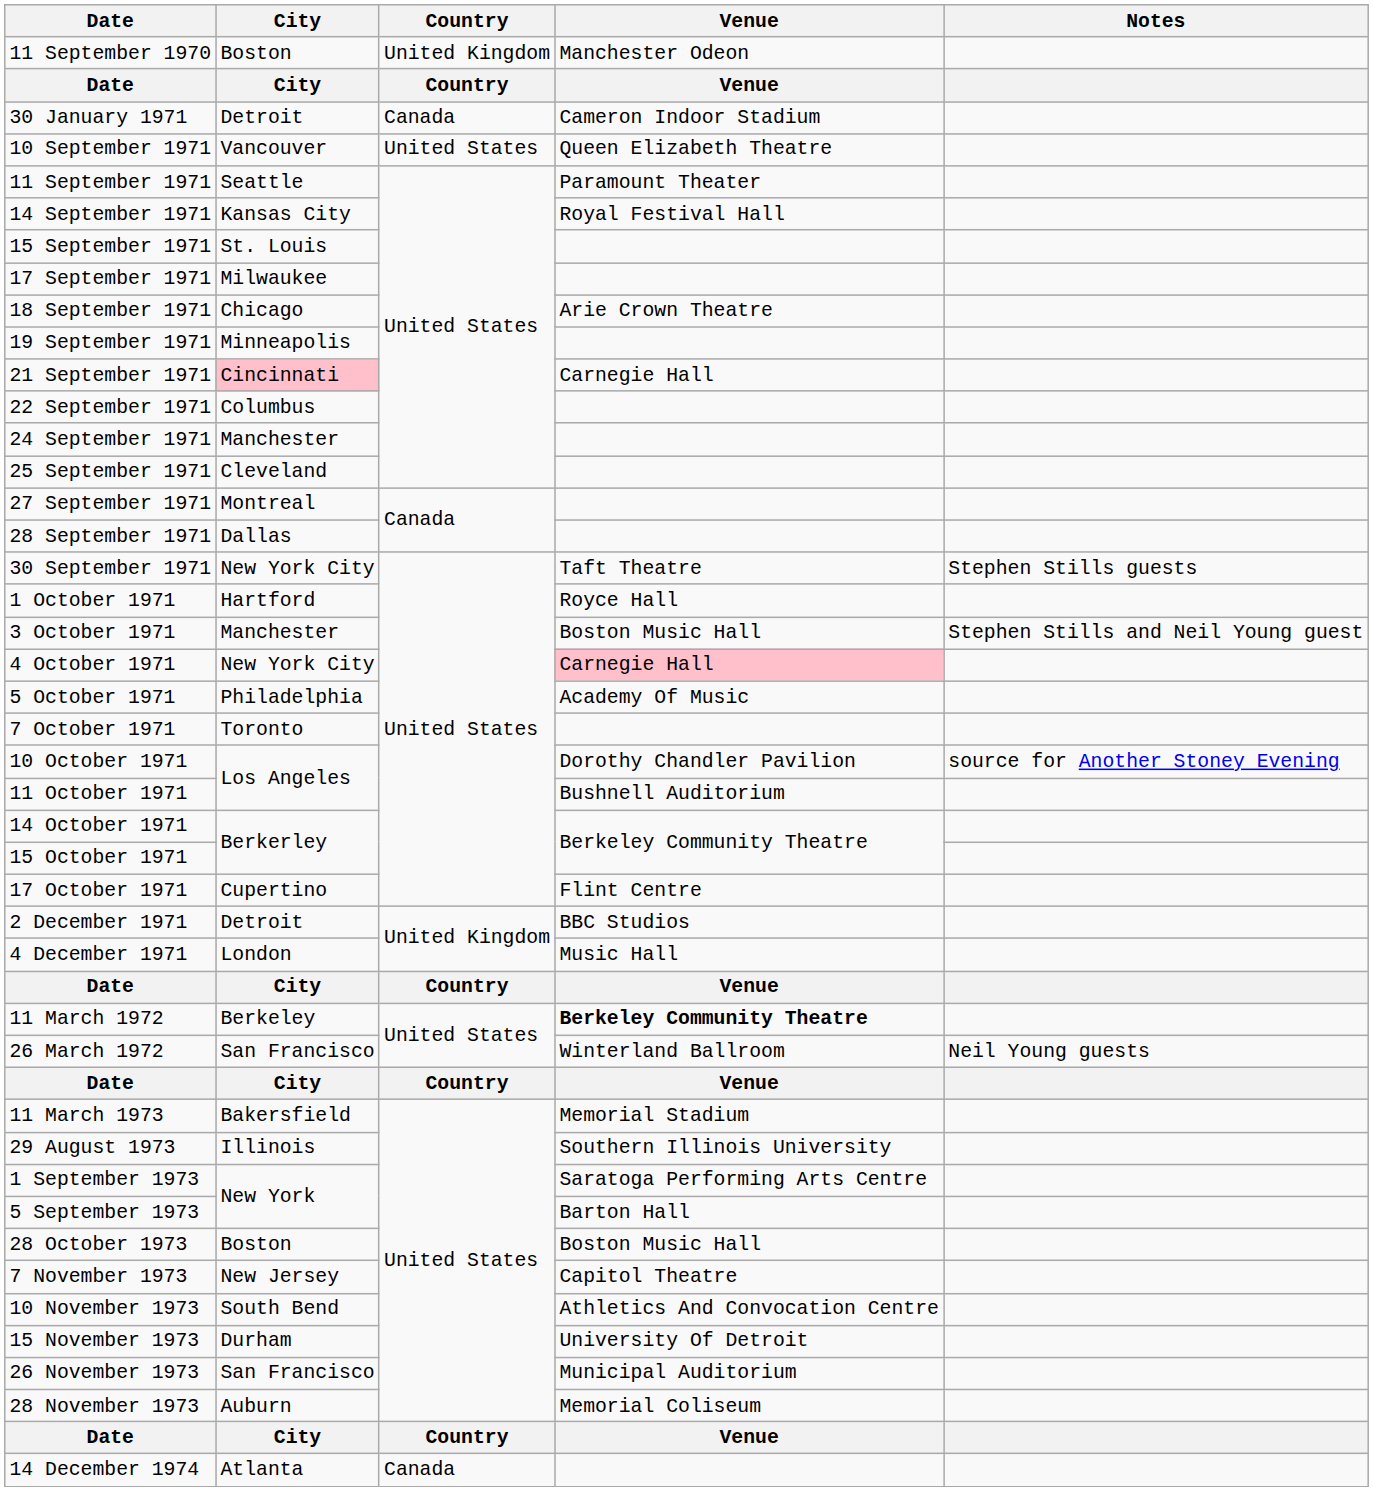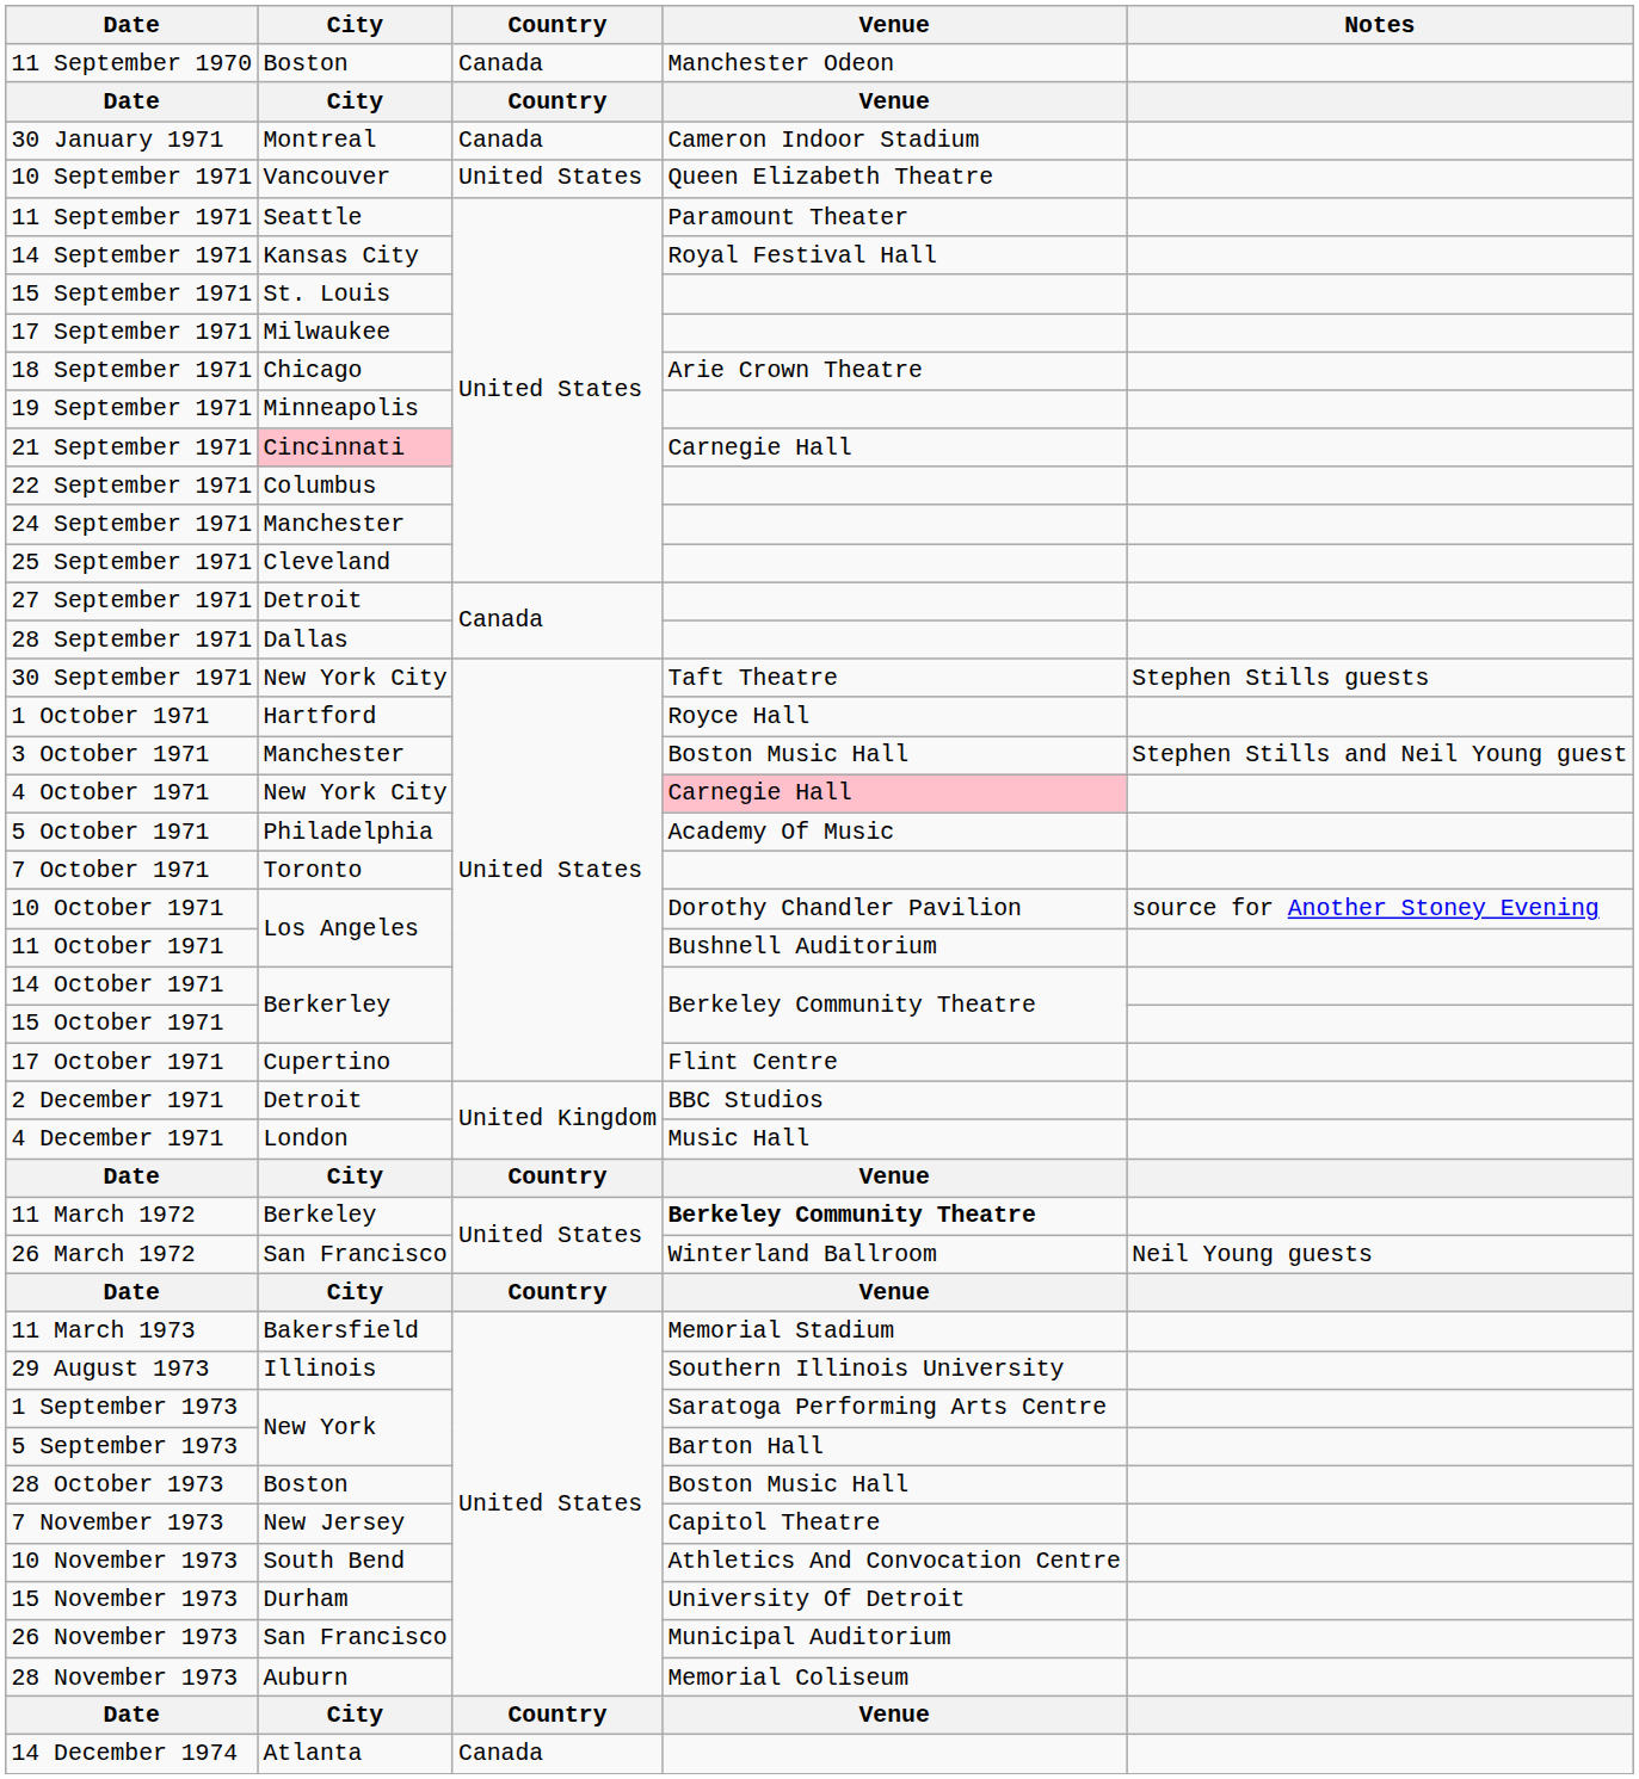11 September 1970 | Country: United Kingdom -> Canada
30 January 1971 | City: Detroit -> Montreal
27 September 1971 | City: Montreal -> Detroit
